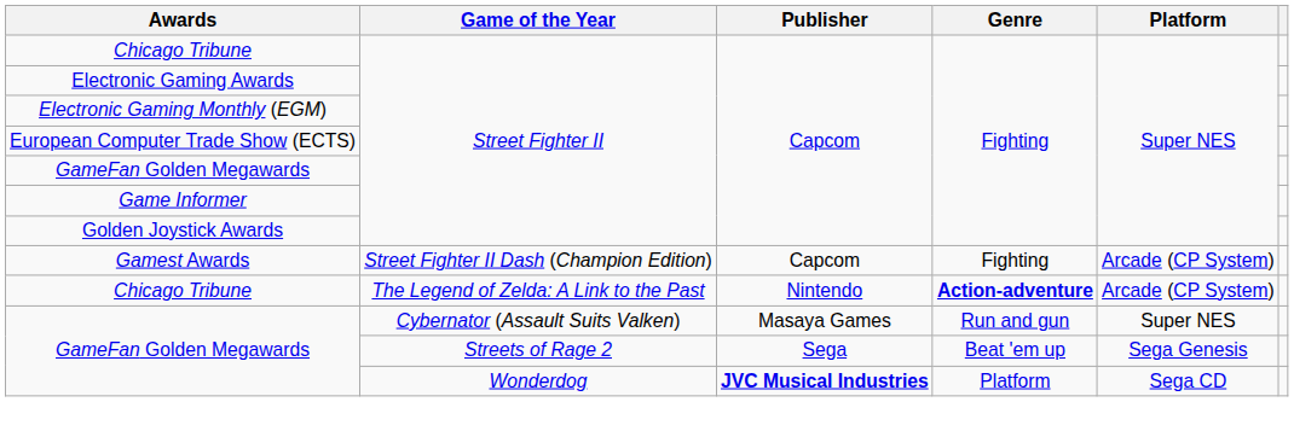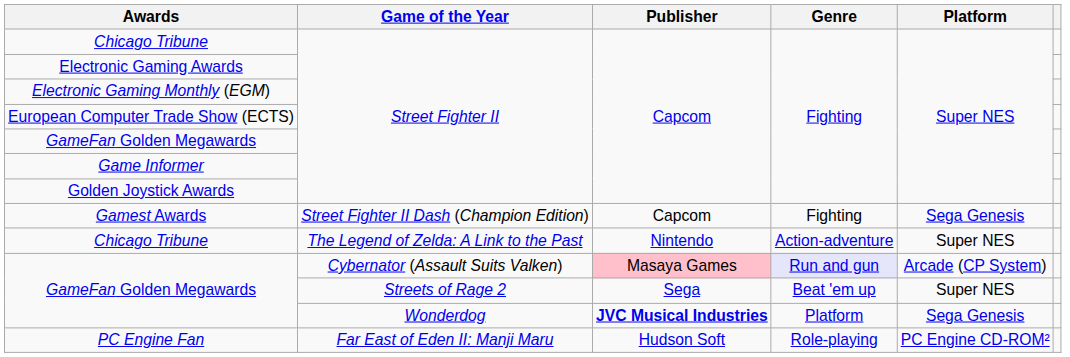Gamest Awards | Platform: Arcade (CP System) -> Sega Genesis
Chicago Tribune / The Legend of Zelda: A Link to the Past | Genre: bold -> normal
Chicago Tribune / The Legend of Zelda: A Link to the Past | Platform: Arcade (CP System) -> Super NES
GameFan Golden Megawards / Cybernator (Assault Suits Valken) | Publisher: no background -> pink background
GameFan Golden Megawards / Cybernator (Assault Suits Valken) | Genre: no background -> lavender background
GameFan Golden Megawards / Cybernator (Assault Suits Valken) | Platform: Super NES -> Arcade (CP System)
GameFan Golden Megawards / Streets of Rage 2 | Platform: Sega Genesis -> Super NES
GameFan Golden Megawards / Wonderdog | Platform: Sega CD -> Sega Genesis
+ row: PC Engine Fan | Far East of Eden II: Manji Maru | Hudson Soft | Role-playing | PC Engine CD-ROM²
